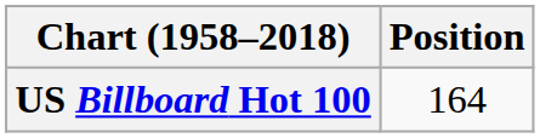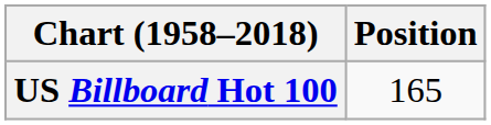US Billboard Hot 100 | Position: 164 -> 165
